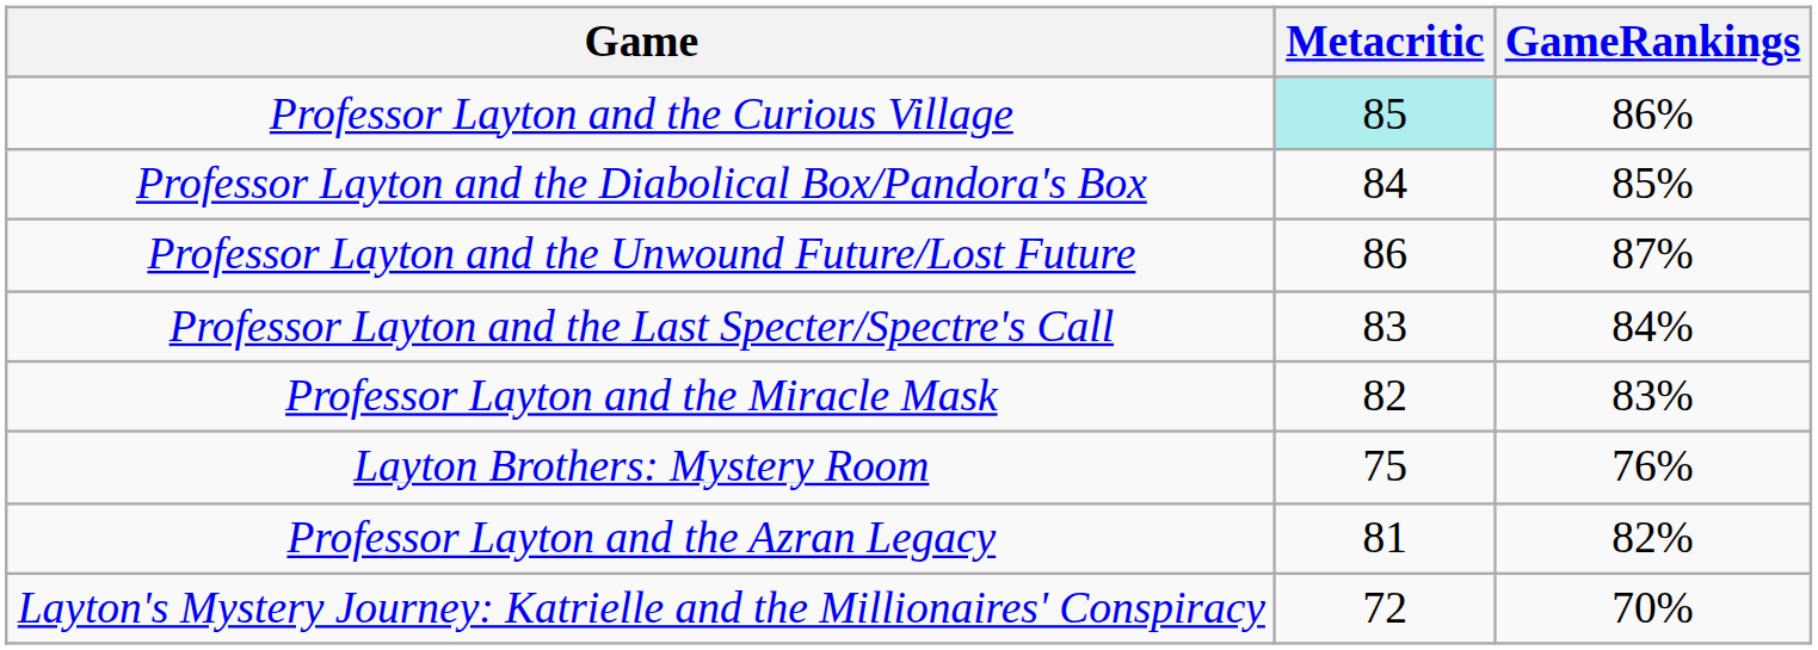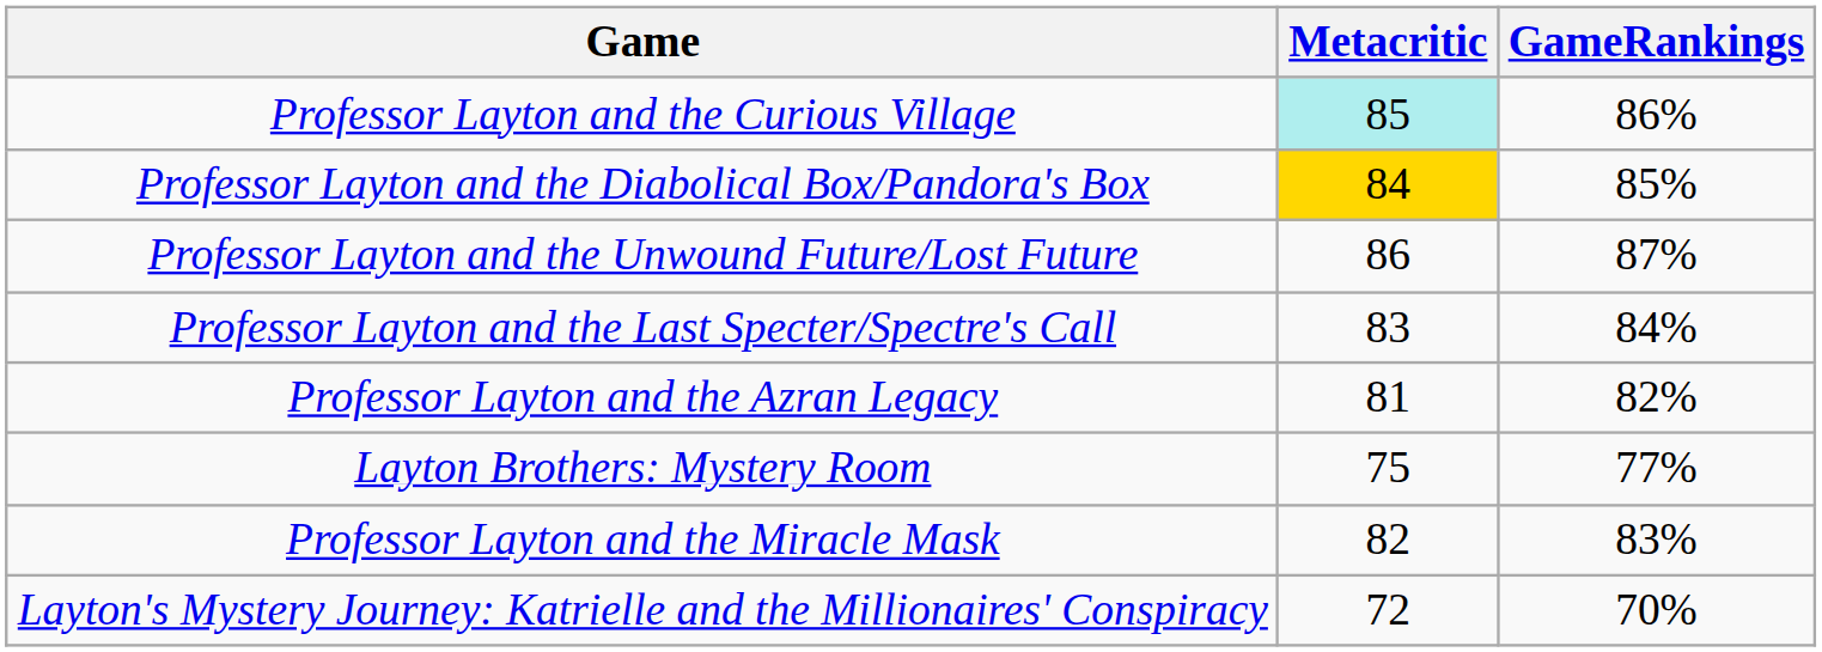Professor Layton and the Diabolical Box/Pandora's Box | Metacritic: no background -> gold background
rows swapped: Professor Layton and the Miracle Mask <-> Professor Layton and the Azran Legacy
Layton Brothers: Mystery Room | GameRankings: 76% -> 77%
